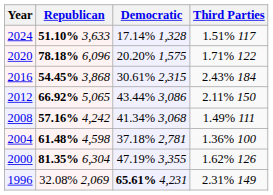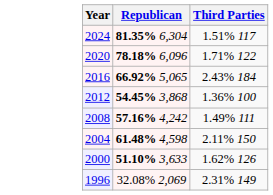- column: Democratic | 17.14% 1,328 | 20.20% 1,575 | 30.61% 2,315 | 43.44% 3,086 | 41.34% 3,068 | 37.18% 2,781 | 47.19% 3,355 | 65.61% 4,231
2024 | Republican: 51.10% 3,633 -> 81.35% 6,304
2016 | Republican: 54.45% 3,868 -> 66.92% 5,065
2012 | Republican: 66.92% 5,065 -> 54.45% 3,868
2012 | Third Parties: 2.11% 150 -> 1.36% 100
2004 | Third Parties: 1.36% 100 -> 2.11% 150
2000 | Republican: 81.35% 6,304 -> 51.10% 3,633
